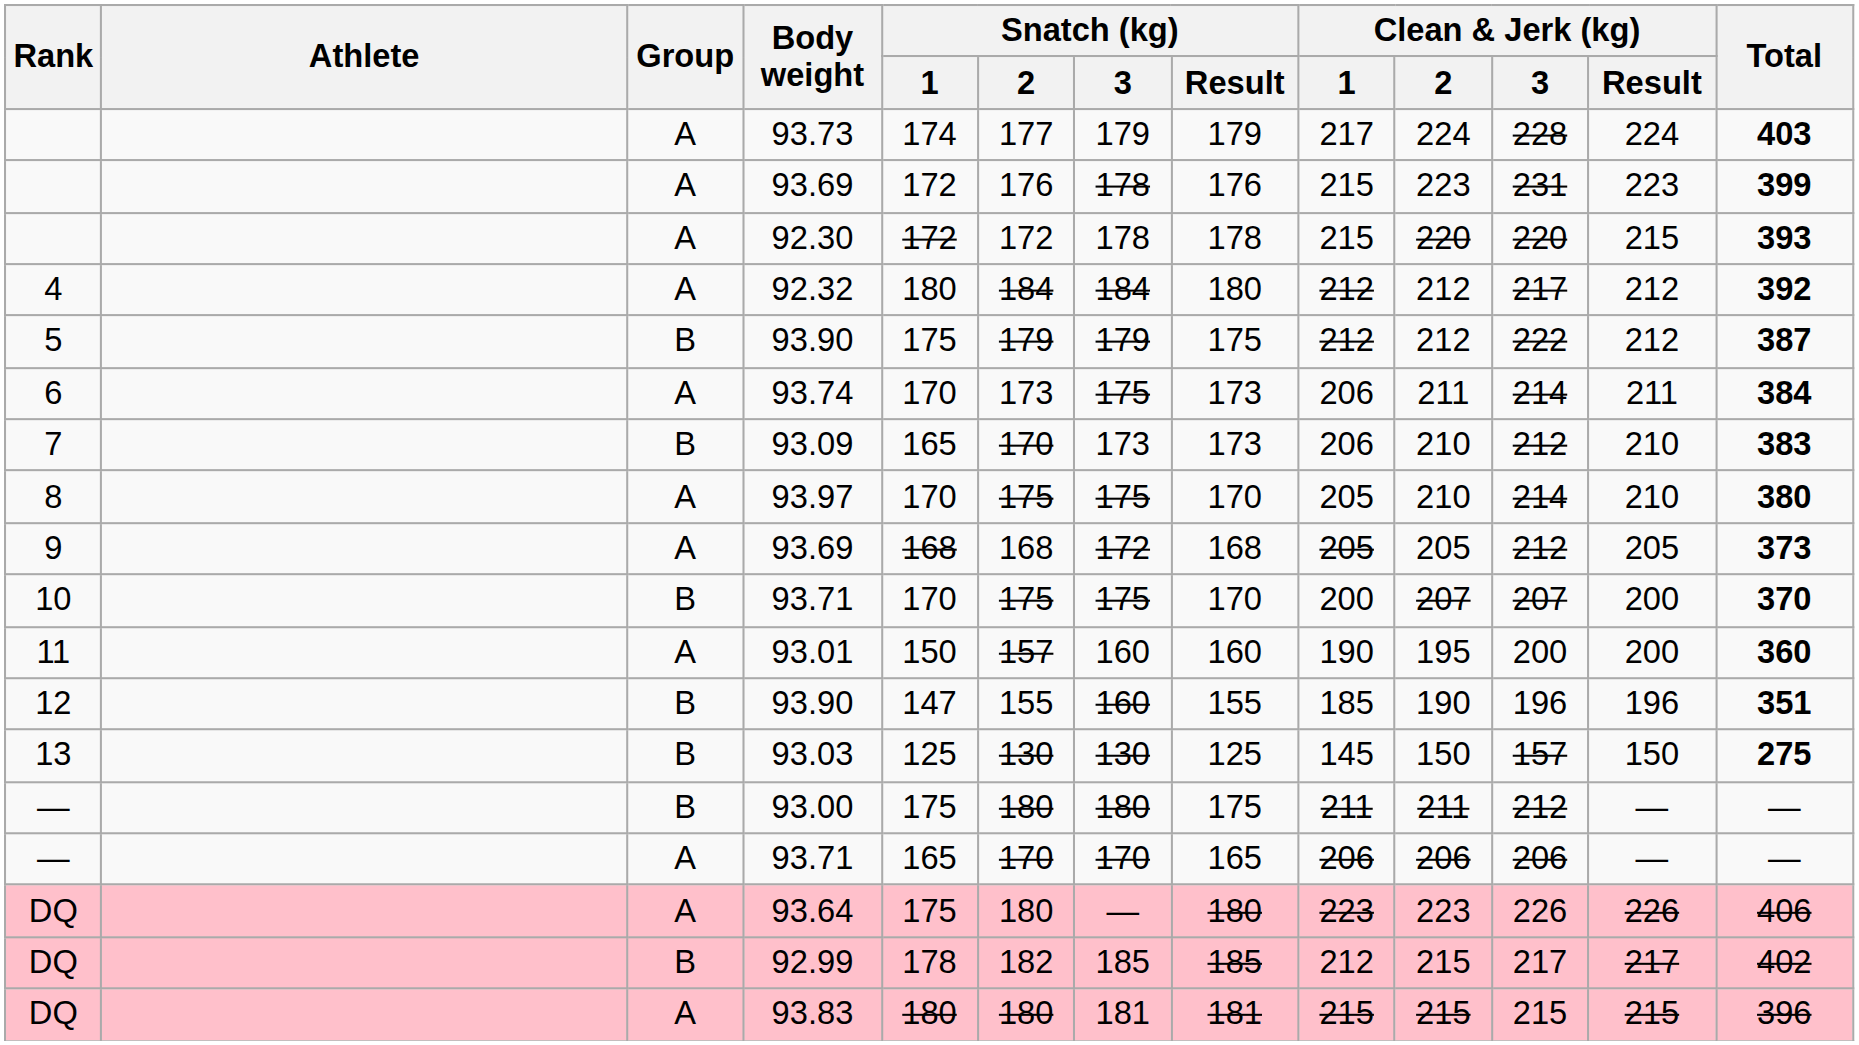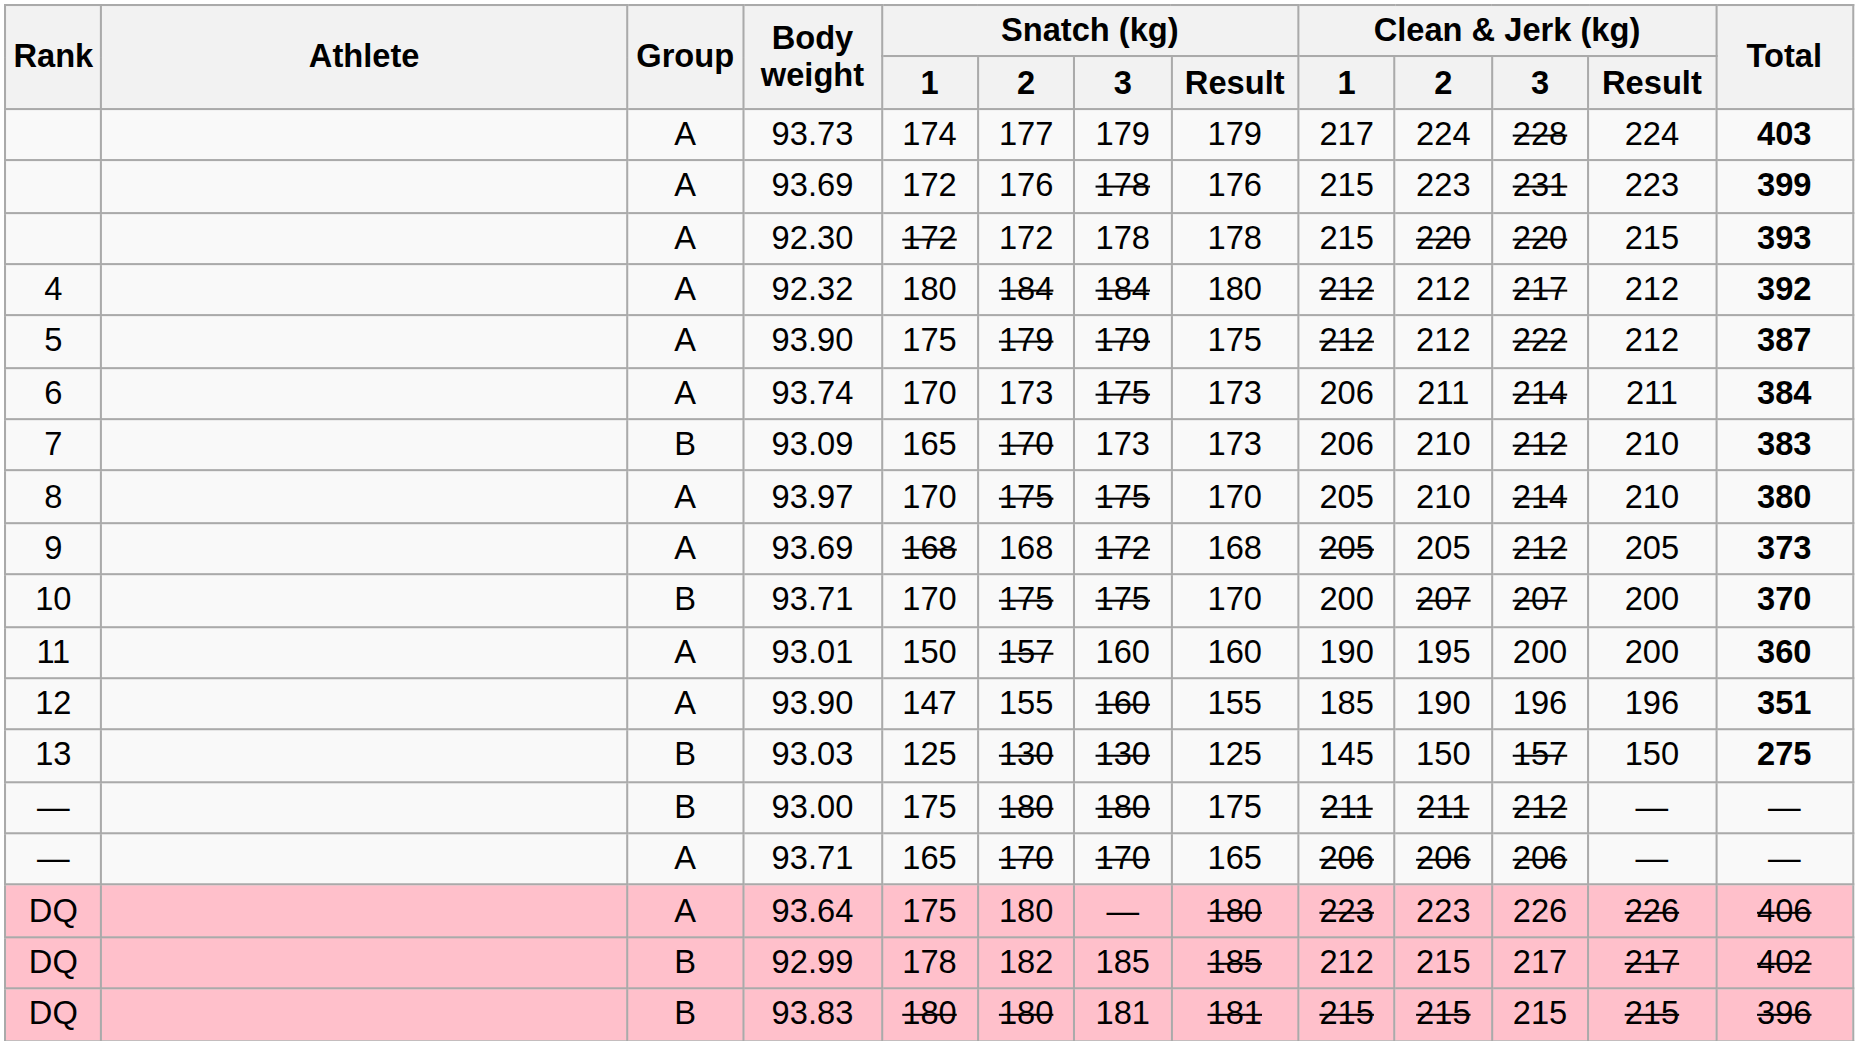5 / 93.90 | Group: B -> A
12 / 93.90 | Group: B -> A
93.83 | Group: A -> B
